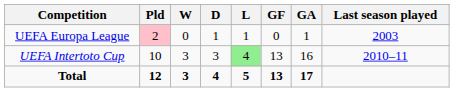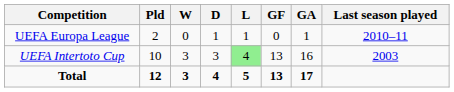UEFA Europa League | Pld: pink background -> no background
UEFA Europa League | Last season played: 2003 -> 2010–11
UEFA Intertoto Cup | Last season played: 2010–11 -> 2003
